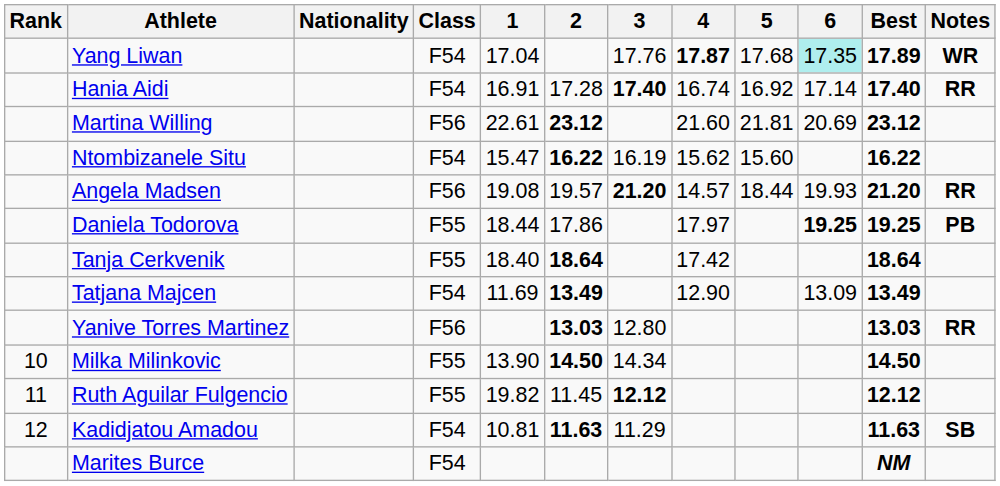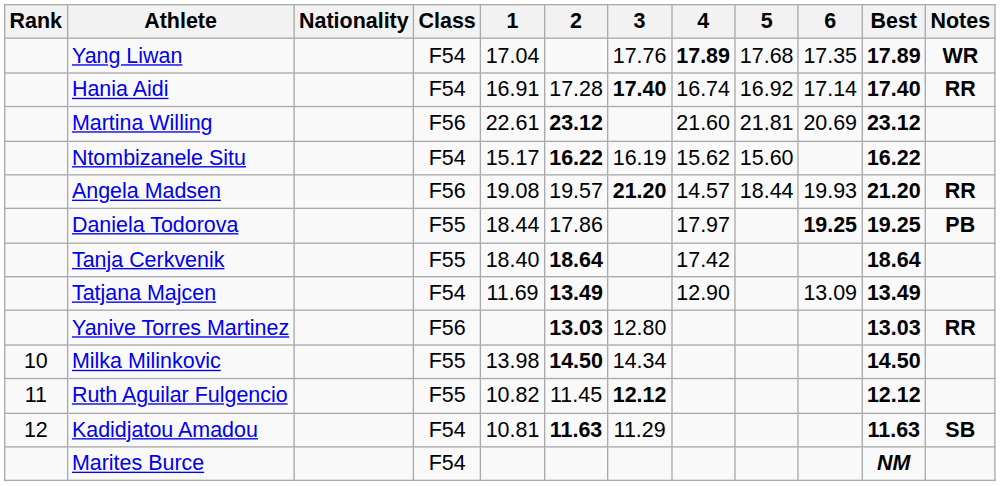Yang Liwan | 4: 17.87 -> 17.89
Yang Liwan | 6: paleturquoise background -> no background
Ntombizanele Situ | 1: 15.47 -> 15.17
Milka Milinkovic | 1: 13.90 -> 13.98
Ruth Aguilar Fulgencio | 1: 19.82 -> 10.82
